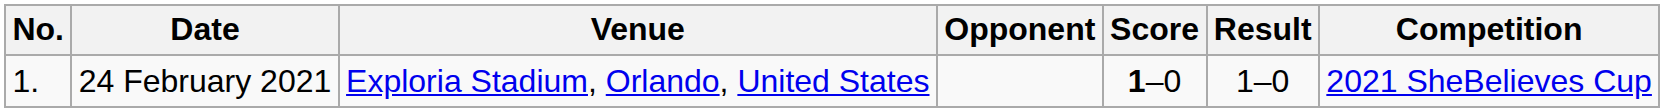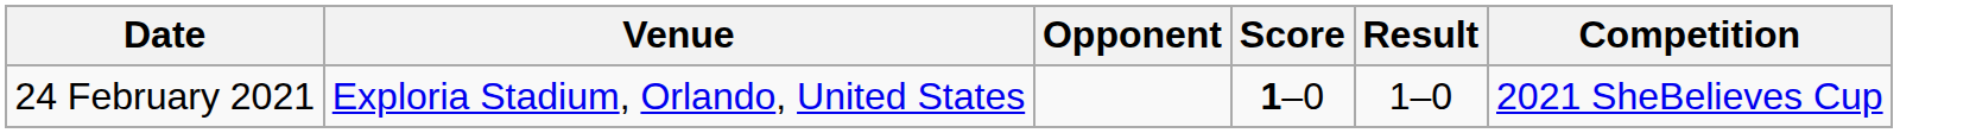- column: No. | 1.
